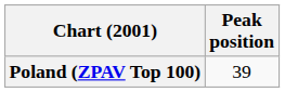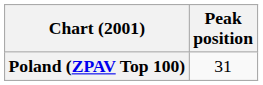Poland (ZPAV Top 100) | Peak position: 39 -> 31
